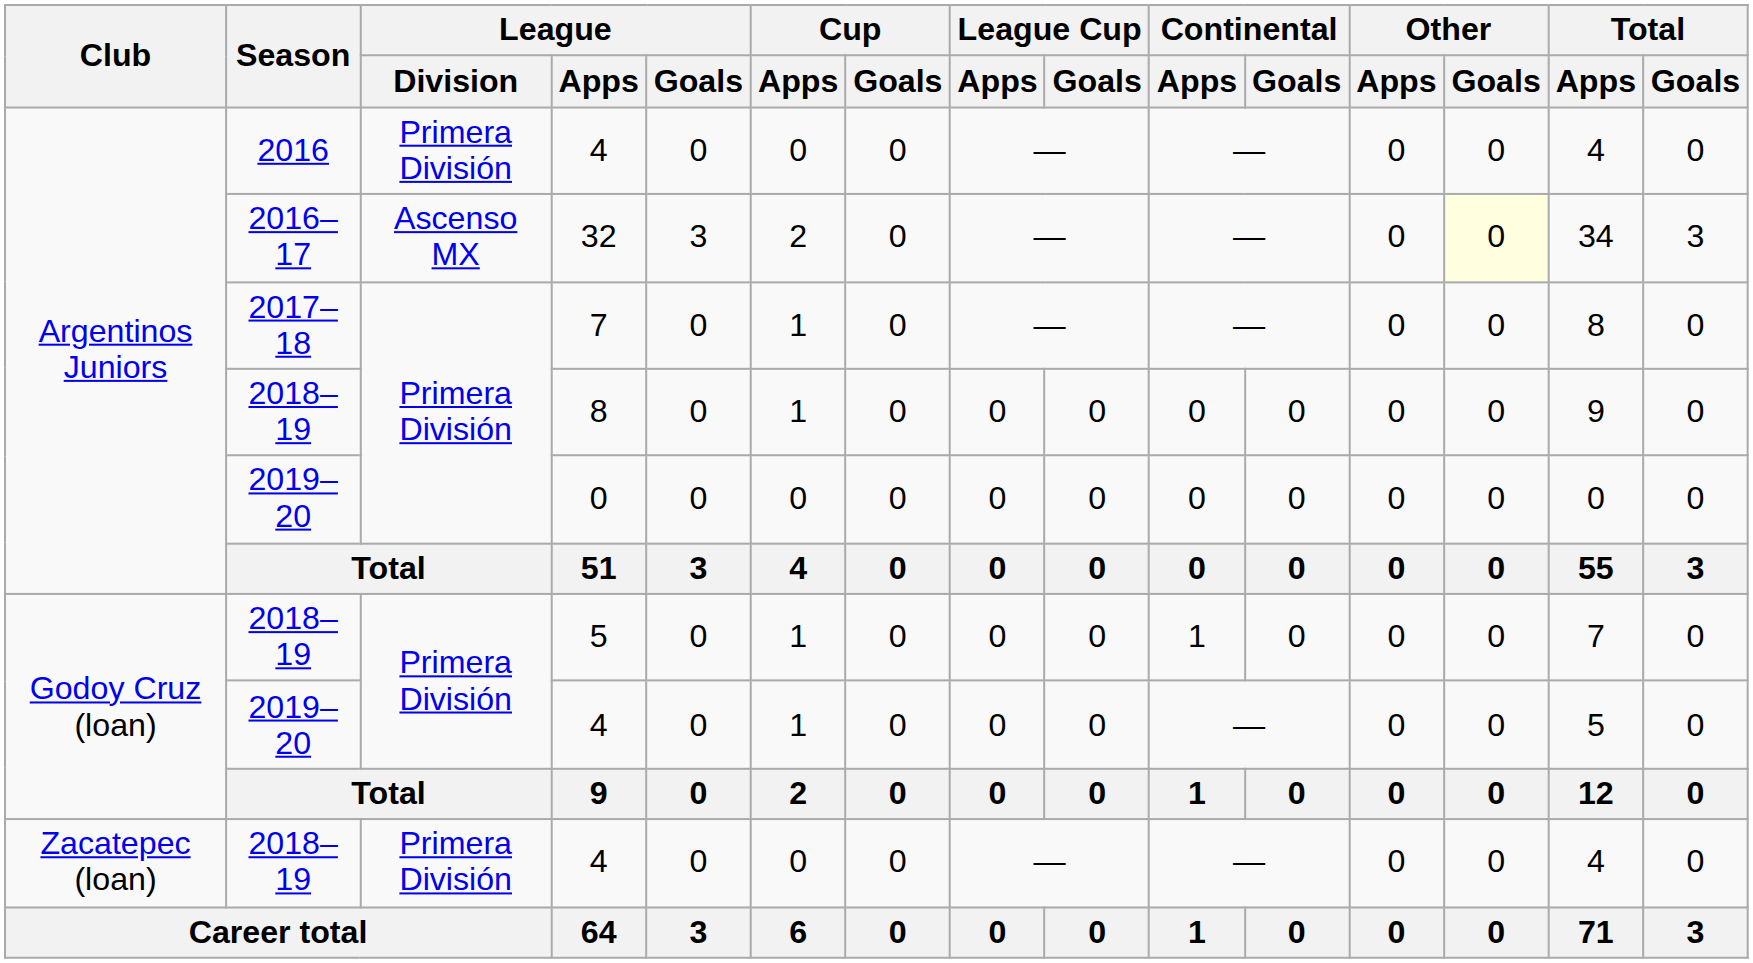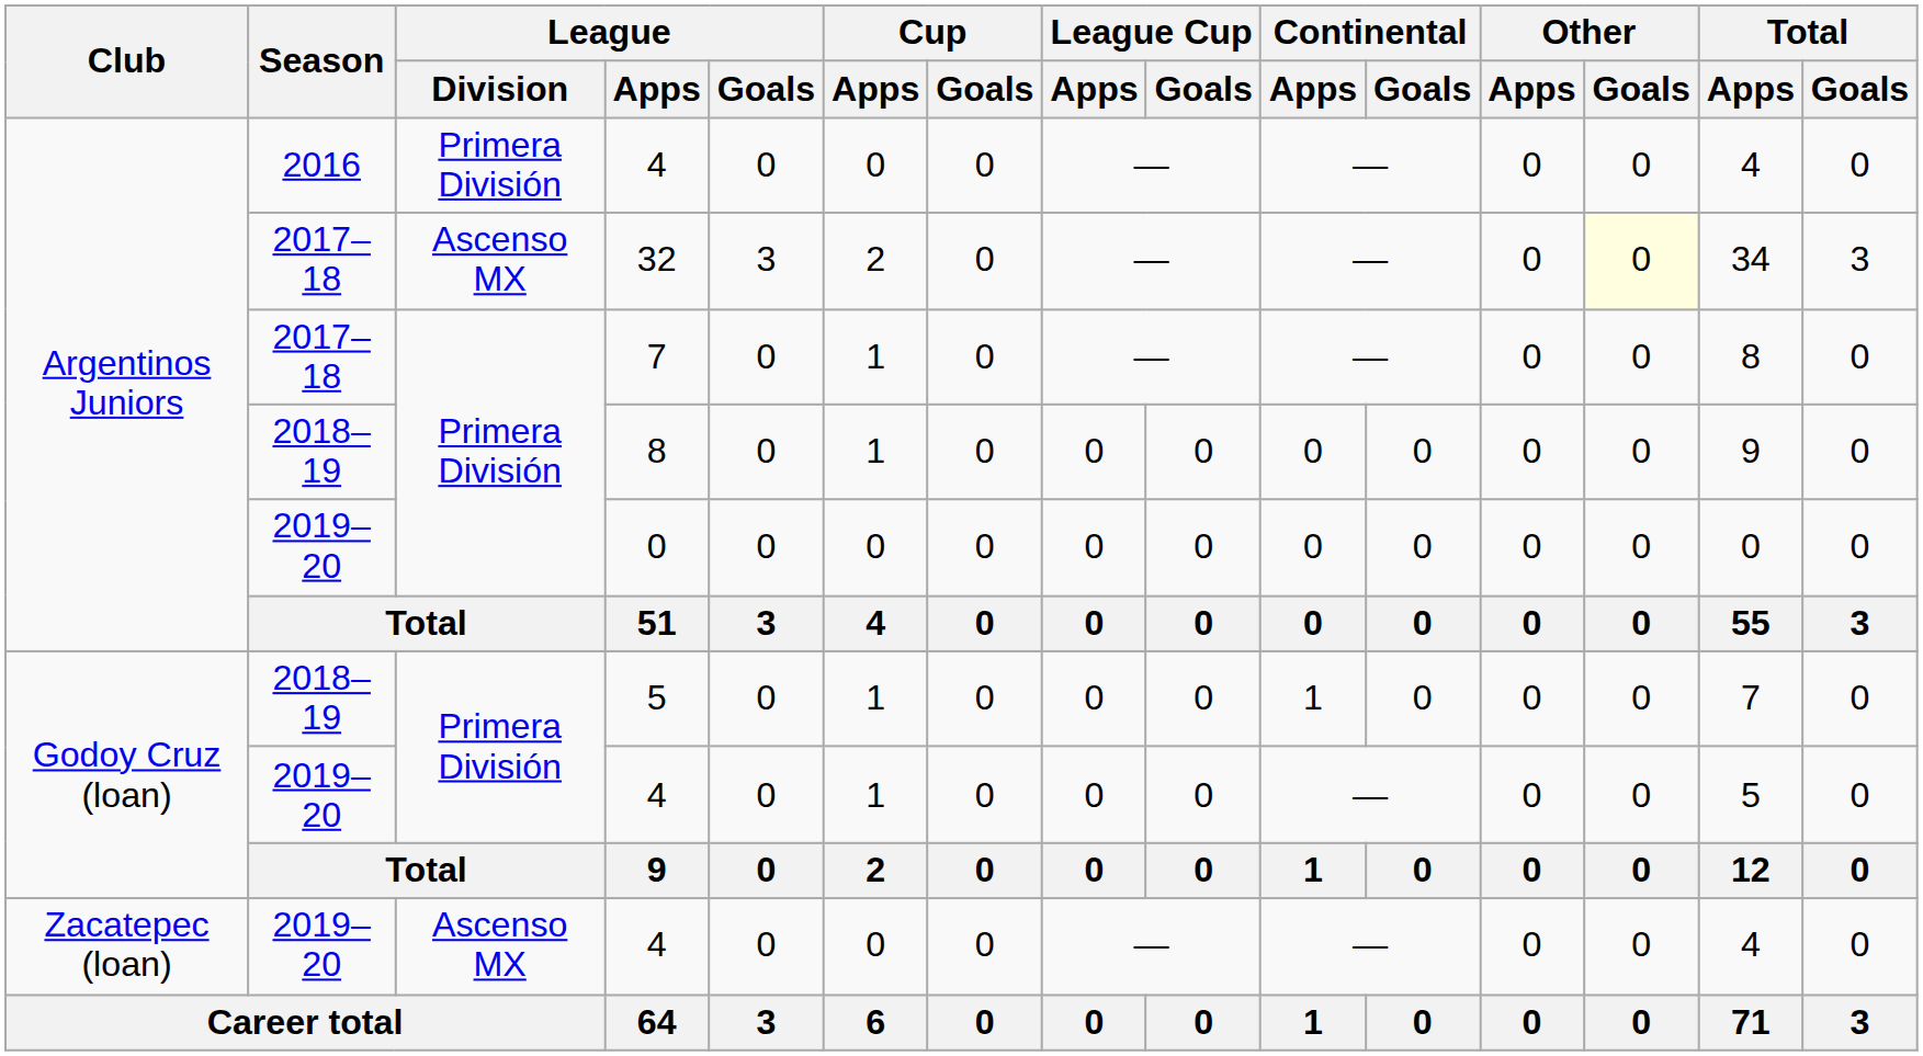32 | Season: 2016–17 -> 2017–18
Zacatepec (loan) / 4 | Season: 2018–19 -> 2019–20
Zacatepec (loan) / 4 | League / Division: Primera División -> Ascenso MX
